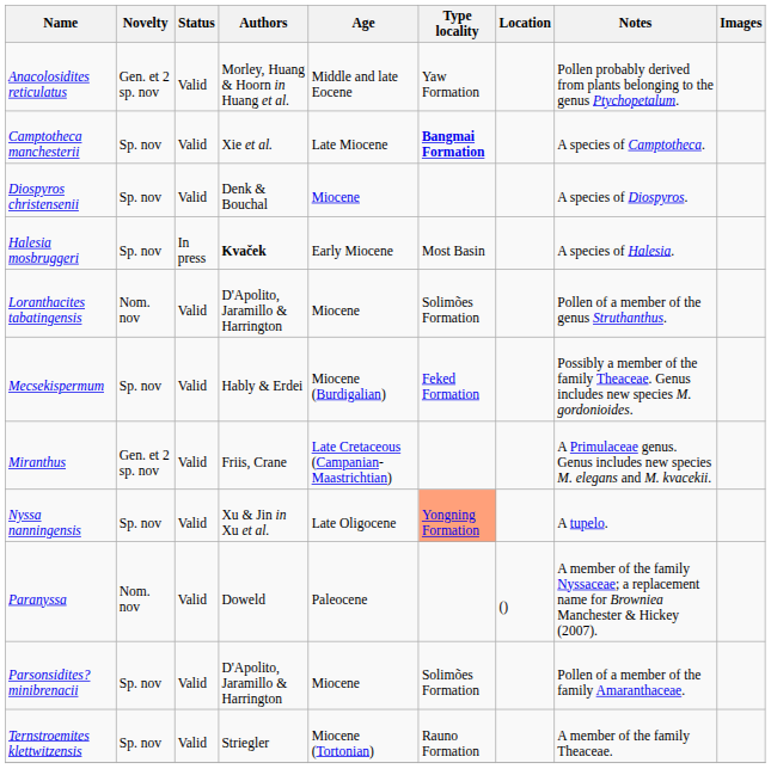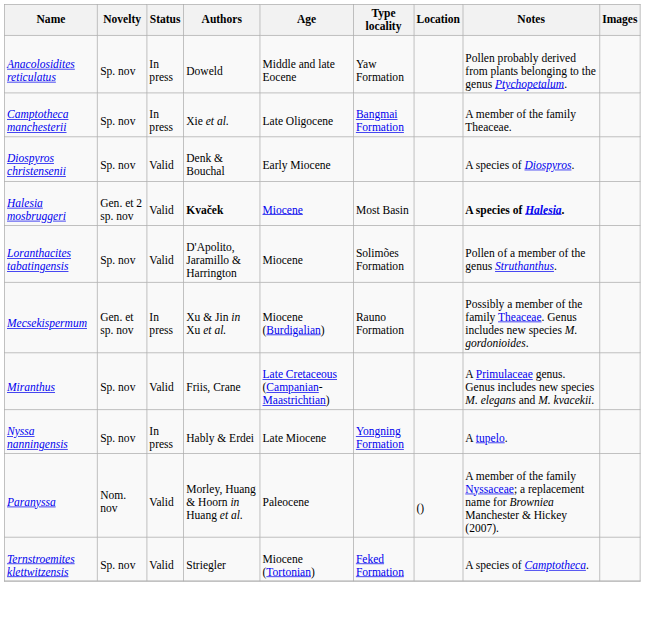Anacolosidites reticulatus | Novelty: Gen. et 2 sp. nov -> Sp. nov
Anacolosidites reticulatus | Status: Valid -> In press
Anacolosidites reticulatus | Authors: Morley, Huang & Hoorn in Huang et al. -> Doweld
Camptotheca manchesterii | Status: Valid -> In press
Camptotheca manchesterii | Age: Late Miocene -> Late Oligocene
Camptotheca manchesterii | Type locality: bold -> normal
Camptotheca manchesterii | Notes: A species of Camptotheca. -> A member of the family Theaceae.
Diospyros christensenii | Age: Miocene -> Early Miocene
Halesia mosbruggeri | Novelty: Sp. nov -> Gen. et 2 sp. nov
Halesia mosbruggeri | Status: In press -> Valid
Halesia mosbruggeri | Age: Early Miocene -> Miocene
Halesia mosbruggeri | Notes: normal -> bold
Loranthacites tabatingensis | Novelty: Nom. nov -> Sp. nov
Mecsekispermum | Novelty: Sp. nov -> Gen. et sp. nov
Mecsekispermum | Status: Valid -> In press
Mecsekispermum | Authors: Hably & Erdei -> Xu & Jin in Xu et al.
Mecsekispermum | Type locality: Feked Formation -> Rauno Formation
Miranthus | Novelty: Gen. et 2 sp. nov -> Sp. nov
Nyssa nanningensis | Status: Valid -> In press
Nyssa nanningensis | Authors: Xu & Jin in Xu et al. -> Hably & Erdei
Nyssa nanningensis | Age: Late Oligocene -> Late Miocene
Nyssa nanningensis | Type locality: lightsalmon background -> no background
Paranyssa | Authors: Doweld -> Morley, Huang & Hoorn in Huang et al.
- row: Parsonsidites? minibrenacii | Sp. nov | Valid | D'Apolito, Jaramillo & Harrington | Miocene | Solimões Formation | Pollen of a member of the family Amaranthaceae.
Ternstroemites klettwitzensis | Type locality: Rauno Formation -> Feked Formation
Ternstroemites klettwitzensis | Notes: A member of the family Theaceae. -> A species of Camptotheca.
